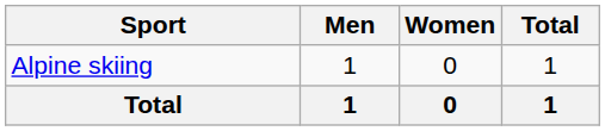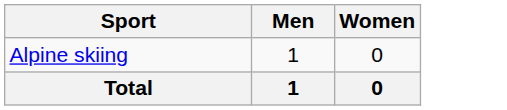- column: Total | 1 | 1
